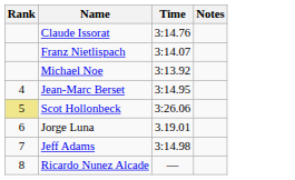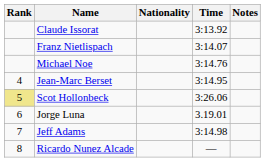+ column: Nationality
Claude Issorat | Time: 3:14.76 -> 3:13.92
Michael Noe | Time: 3:13.92 -> 3:14.76
